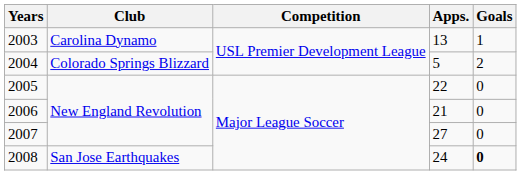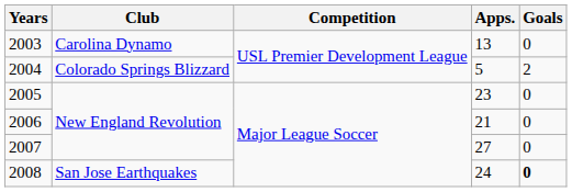2003 | Goals: 1 -> 0
2005 | Apps.: 22 -> 23
